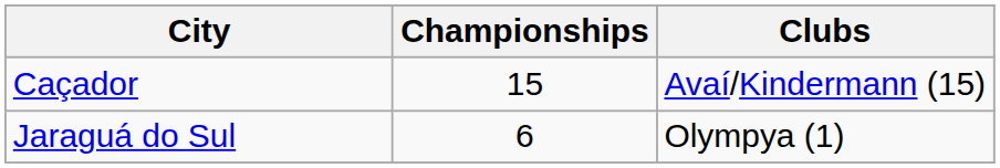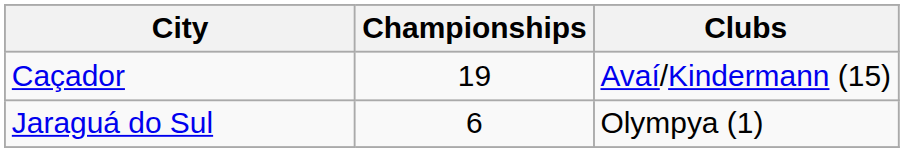Caçador | Championships: 15 -> 19
